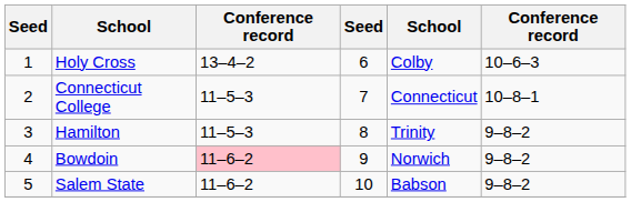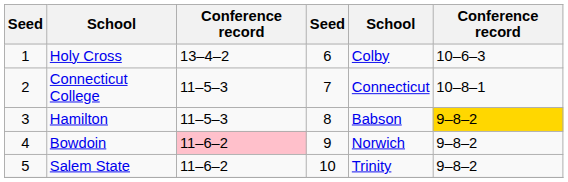Hamilton | column 5: Trinity -> Babson
Hamilton | column 6: no background -> gold background
Salem State | column 5: Babson -> Trinity
